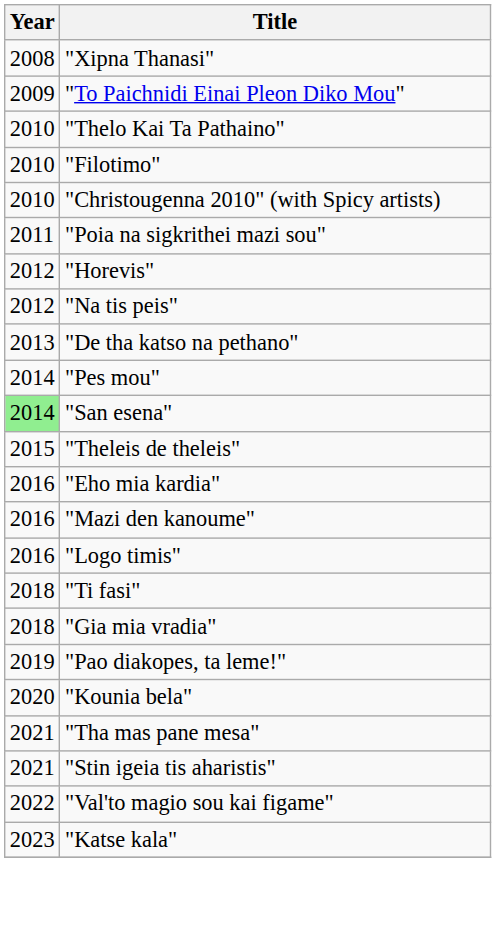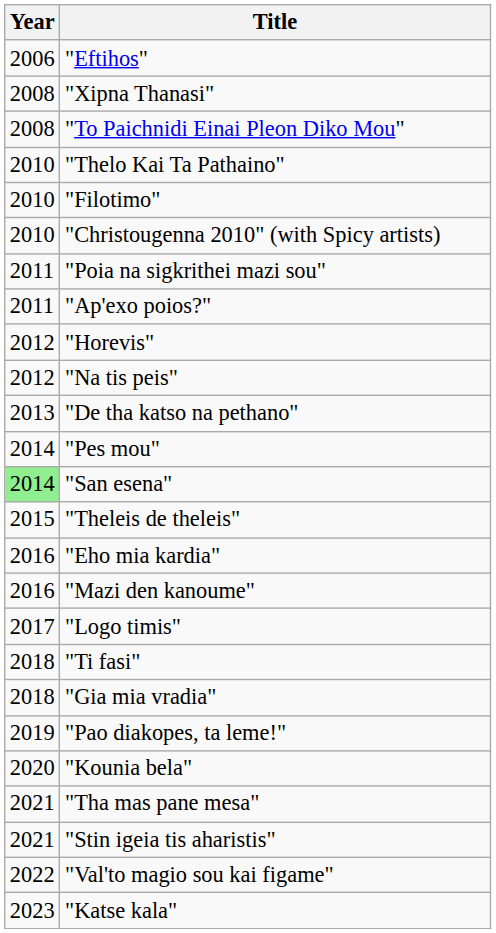+ row: 2006 | "Eftihos"
"To Paichnidi Einai Pleon Diko Mou" | Year: 2009 -> 2008
+ row: 2011 | "Ap'exo poios?"
"Logo timis" | Year: 2016 -> 2017
